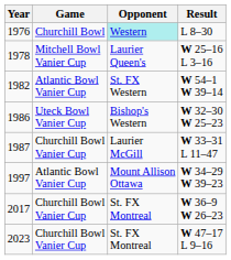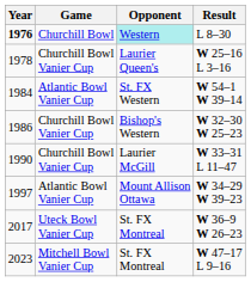L 8–30 | Year: normal -> bold
W 25–16 L 3–16 | Game: Mitchell Bowl Vanier Cup -> Churchill Bowl Vanier Cup
W 54–1 W 39–14 | Year: 1982 -> 1984
W 32–30 W 25–23 | Game: Uteck Bowl Vanier Cup -> Churchill Bowl Vanier Cup
W 33–31 L 11–47 | Year: 1987 -> 1990
W 36–9 W 26–23 | Game: Churchill Bowl Vanier Cup -> Uteck Bowl Vanier Cup
W 47–17 L 9–16 | Game: Churchill Bowl Vanier Cup -> Mitchell Bowl Vanier Cup
